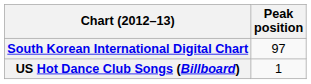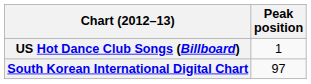rows swapped: South Korean International Digital Chart <-> US Hot Dance Club Songs (Billboard)
